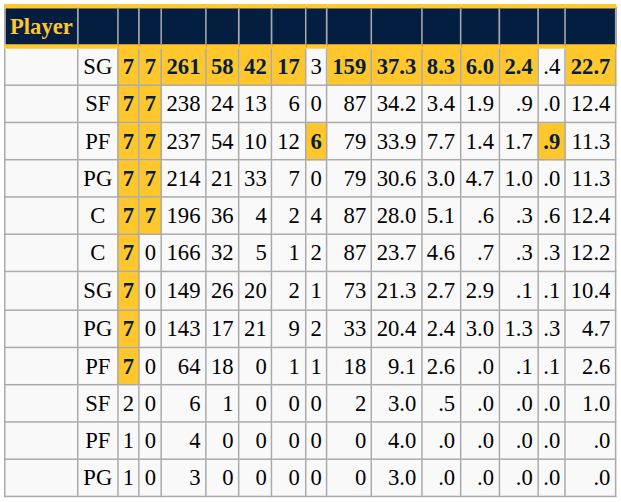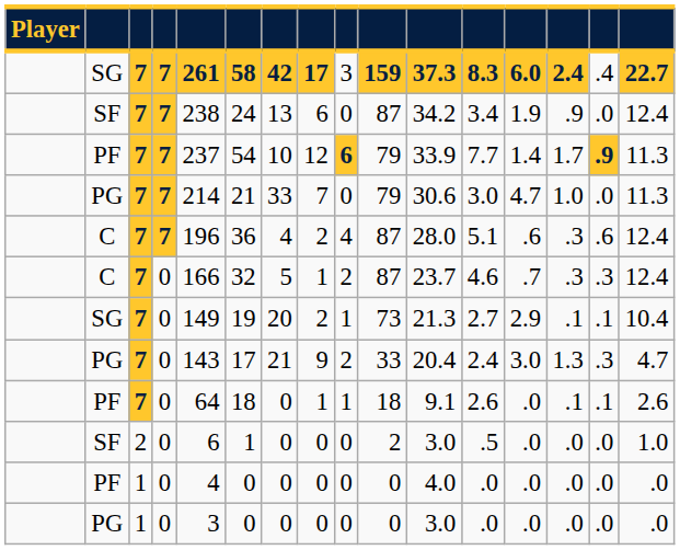C / 0 | column 16: 12.2 -> 12.4
SG / 0 | column 6: 26 -> 19
